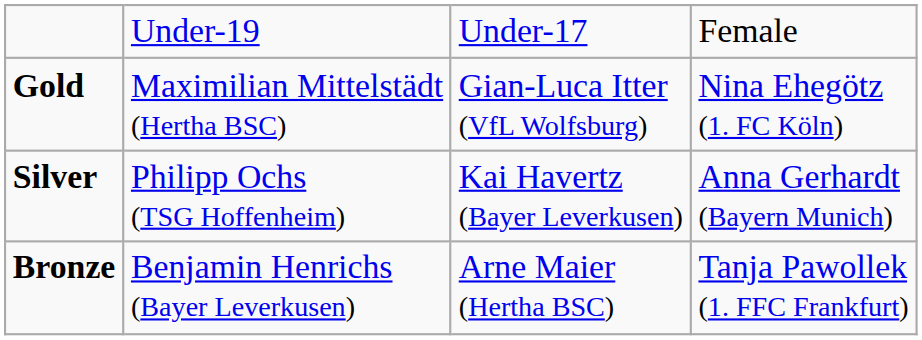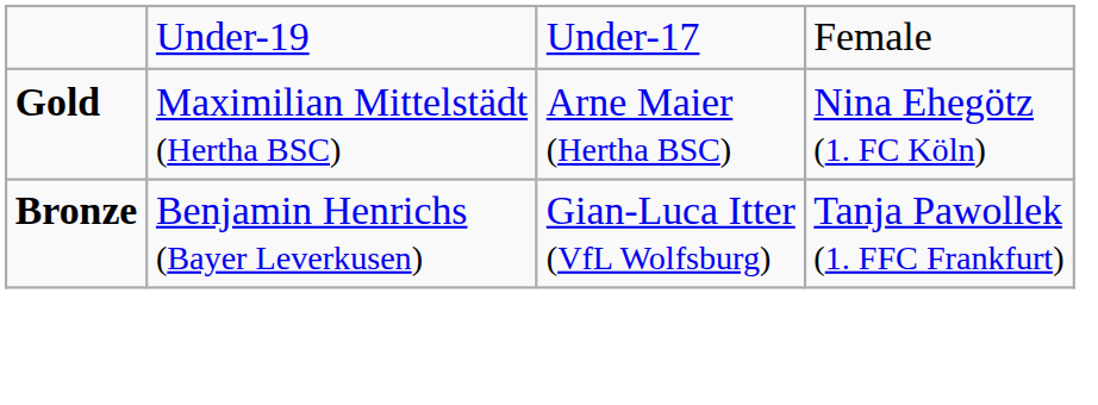Gold | column 3: Gian-Luca Itter (VfL Wolfsburg) -> Arne Maier (Hertha BSC)
- row: Silver | Philipp Ochs (TSG Hoffenheim) | Kai Havertz (Bayer Leverkusen) | Anna Gerhardt (Bayern Munich)
Bronze | column 3: Arne Maier (Hertha BSC) -> Gian-Luca Itter (VfL Wolfsburg)
